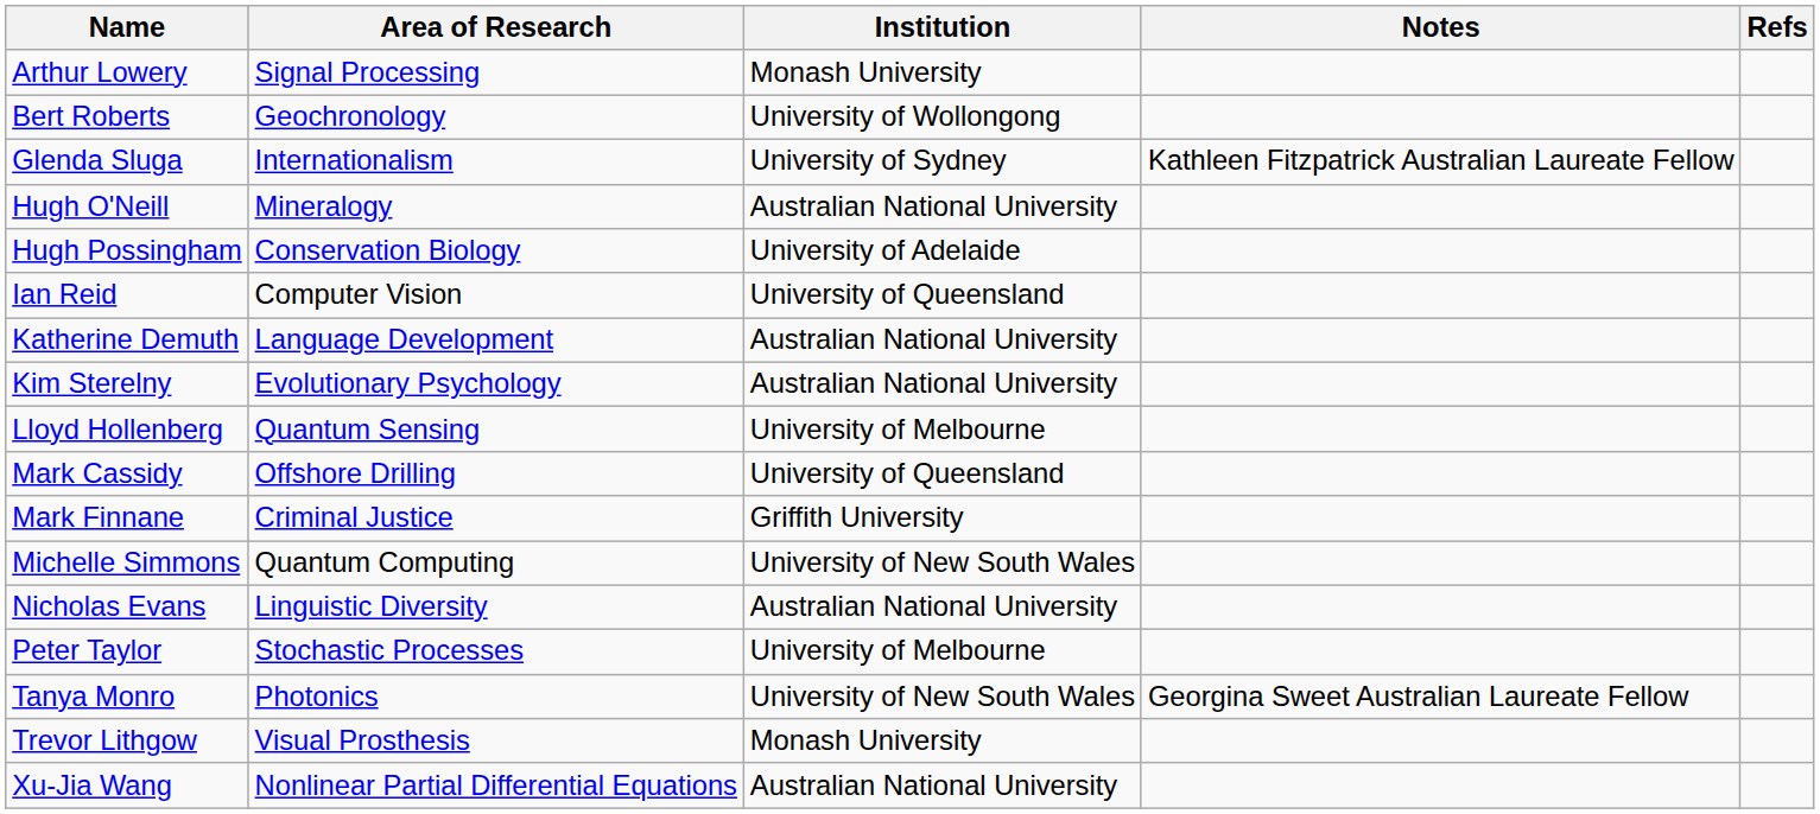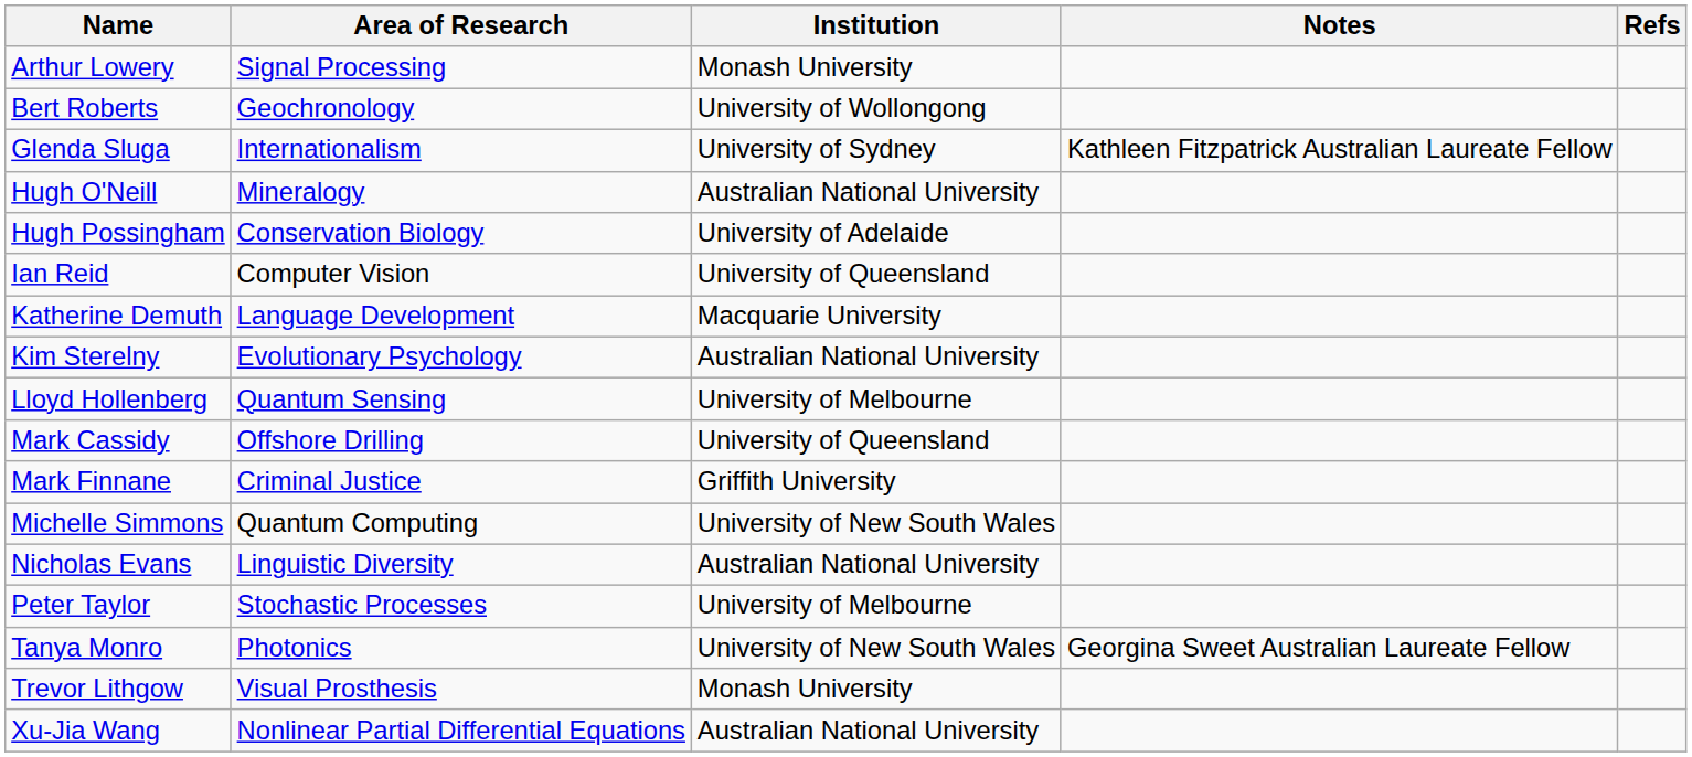Katherine Demuth | Institution: Australian National University -> Macquarie University
